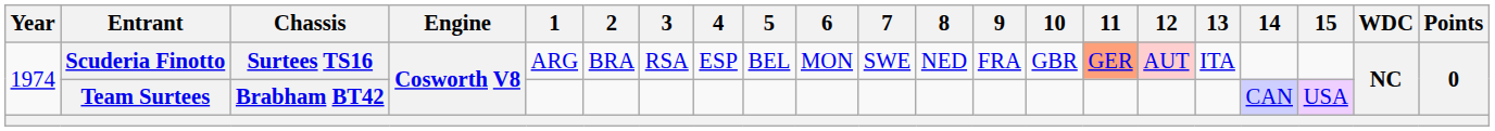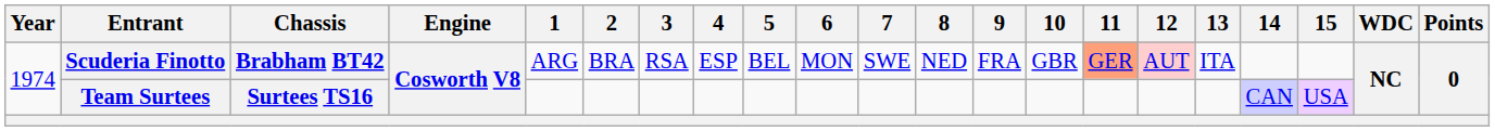Scuderia Finotto | Chassis: Surtees TS16 -> Brabham BT42
Team Surtees | Chassis: Brabham BT42 -> Surtees TS16
